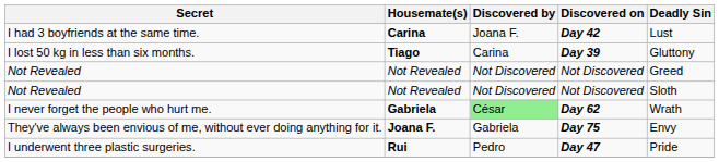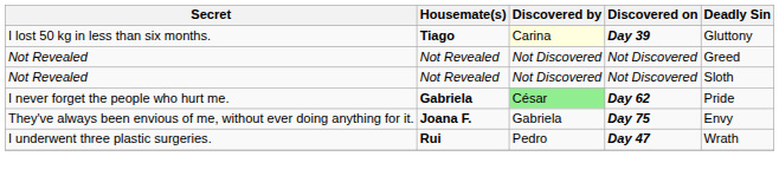- row: I had 3 boyfriends at the same time. | Carina | Joana F. | Day 42 | Lust
I lost 50 kg in less than six months. | Discovered by: no background -> lightyellow background
I never forget the people who hurt me. | Deadly Sin: Wrath -> Pride
I underwent three plastic surgeries. | Deadly Sin: Pride -> Wrath
